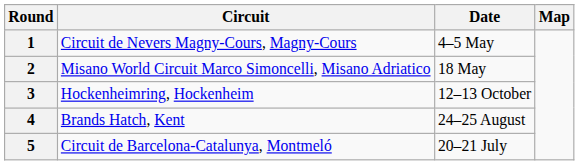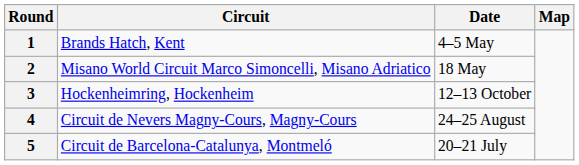1 | Circuit: Circuit de Nevers Magny-Cours, Magny-Cours -> Brands Hatch, Kent
4 | Circuit: Brands Hatch, Kent -> Circuit de Nevers Magny-Cours, Magny-Cours
